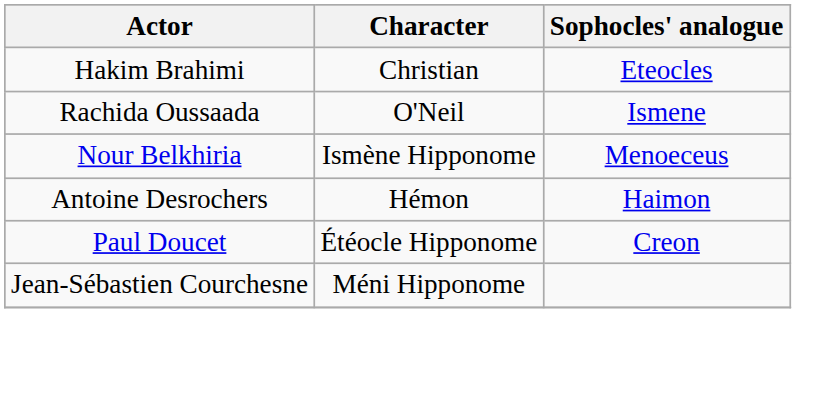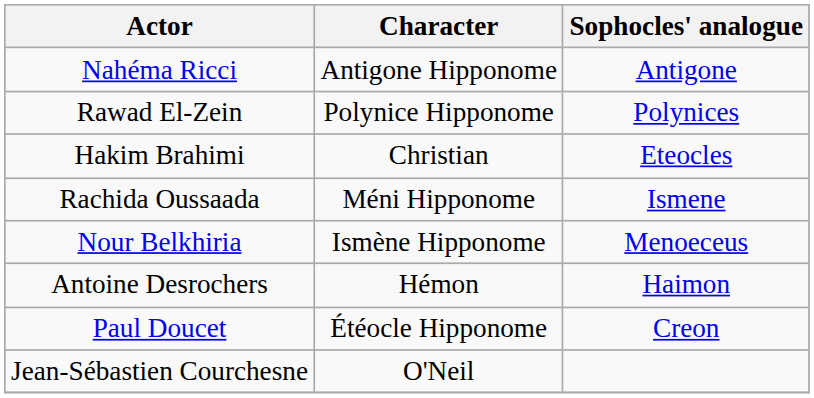+ row: Nahéma Ricci | Antigone Hipponome | Antigone
+ row: Rawad El-Zein | Polynice Hipponome | Polynices
Rachida Oussaada | Character: O'Neil -> Méni Hipponome
Jean-Sébastien Courchesne | Character: Méni Hipponome -> O'Neil
